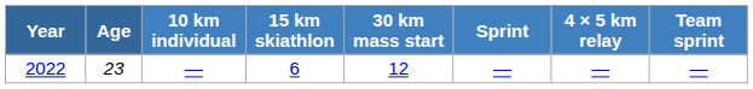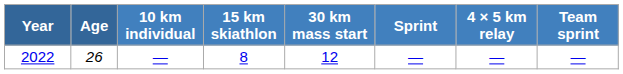2022 | Age: 23 -> 26
2022 | 15 km skiathlon: 6 -> 8
